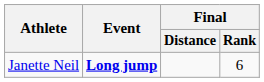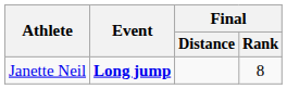Janette Neil | Final / Rank: 6 -> 8
